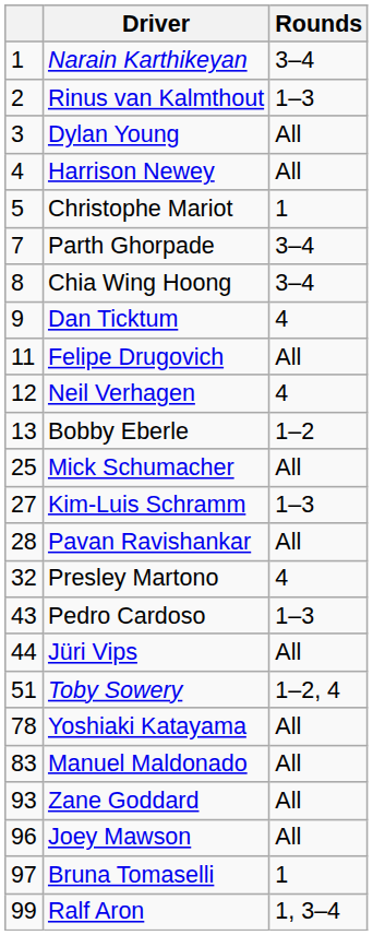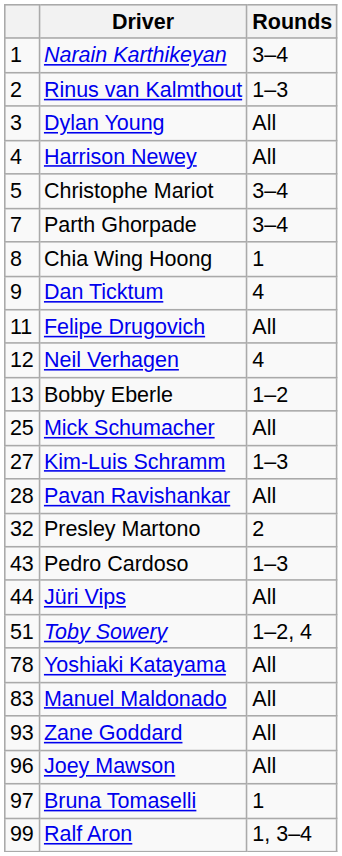Christophe Mariot | Rounds: 1 -> 3–4
Chia Wing Hoong | Rounds: 3–4 -> 1
Presley Martono | Rounds: 4 -> 2
